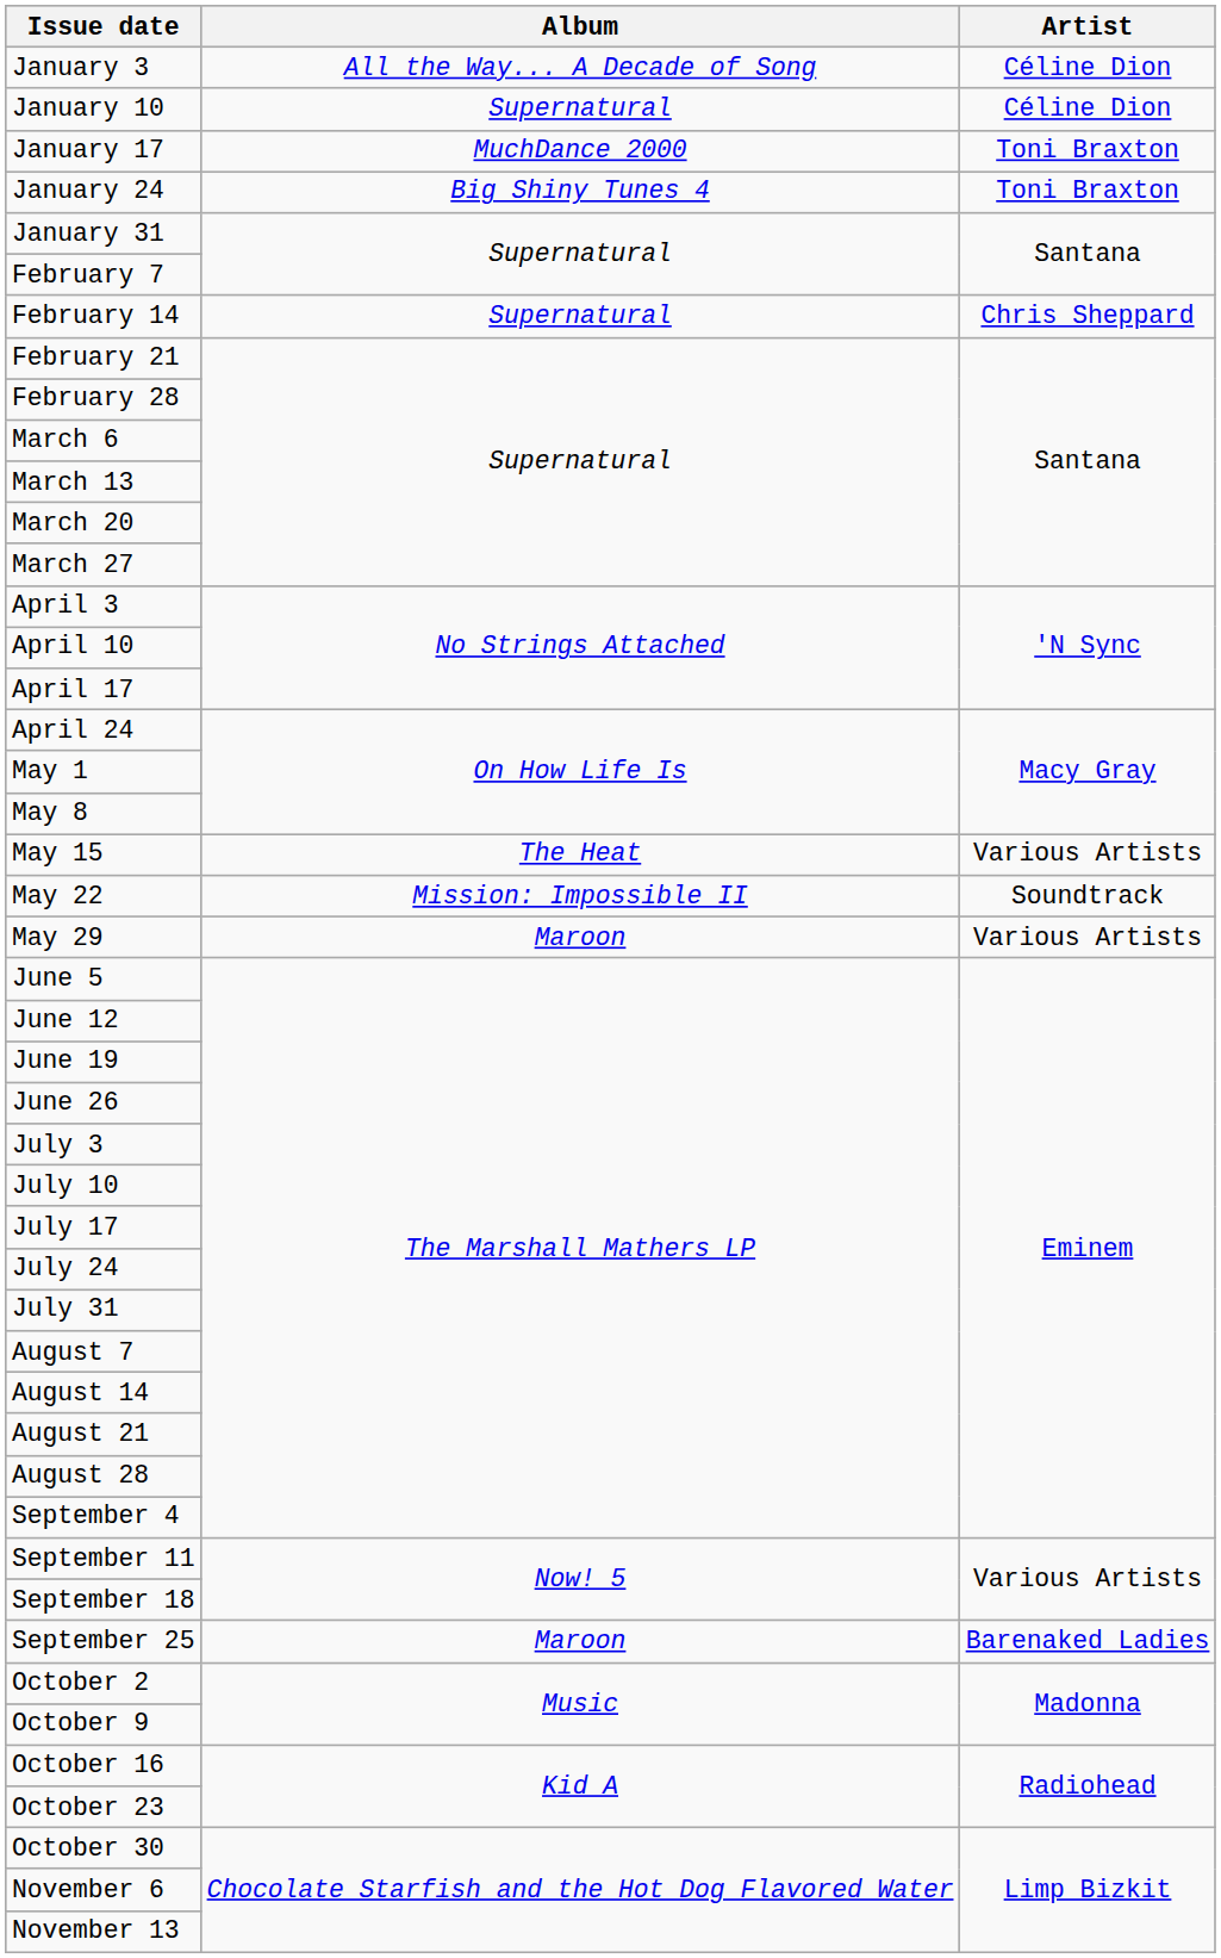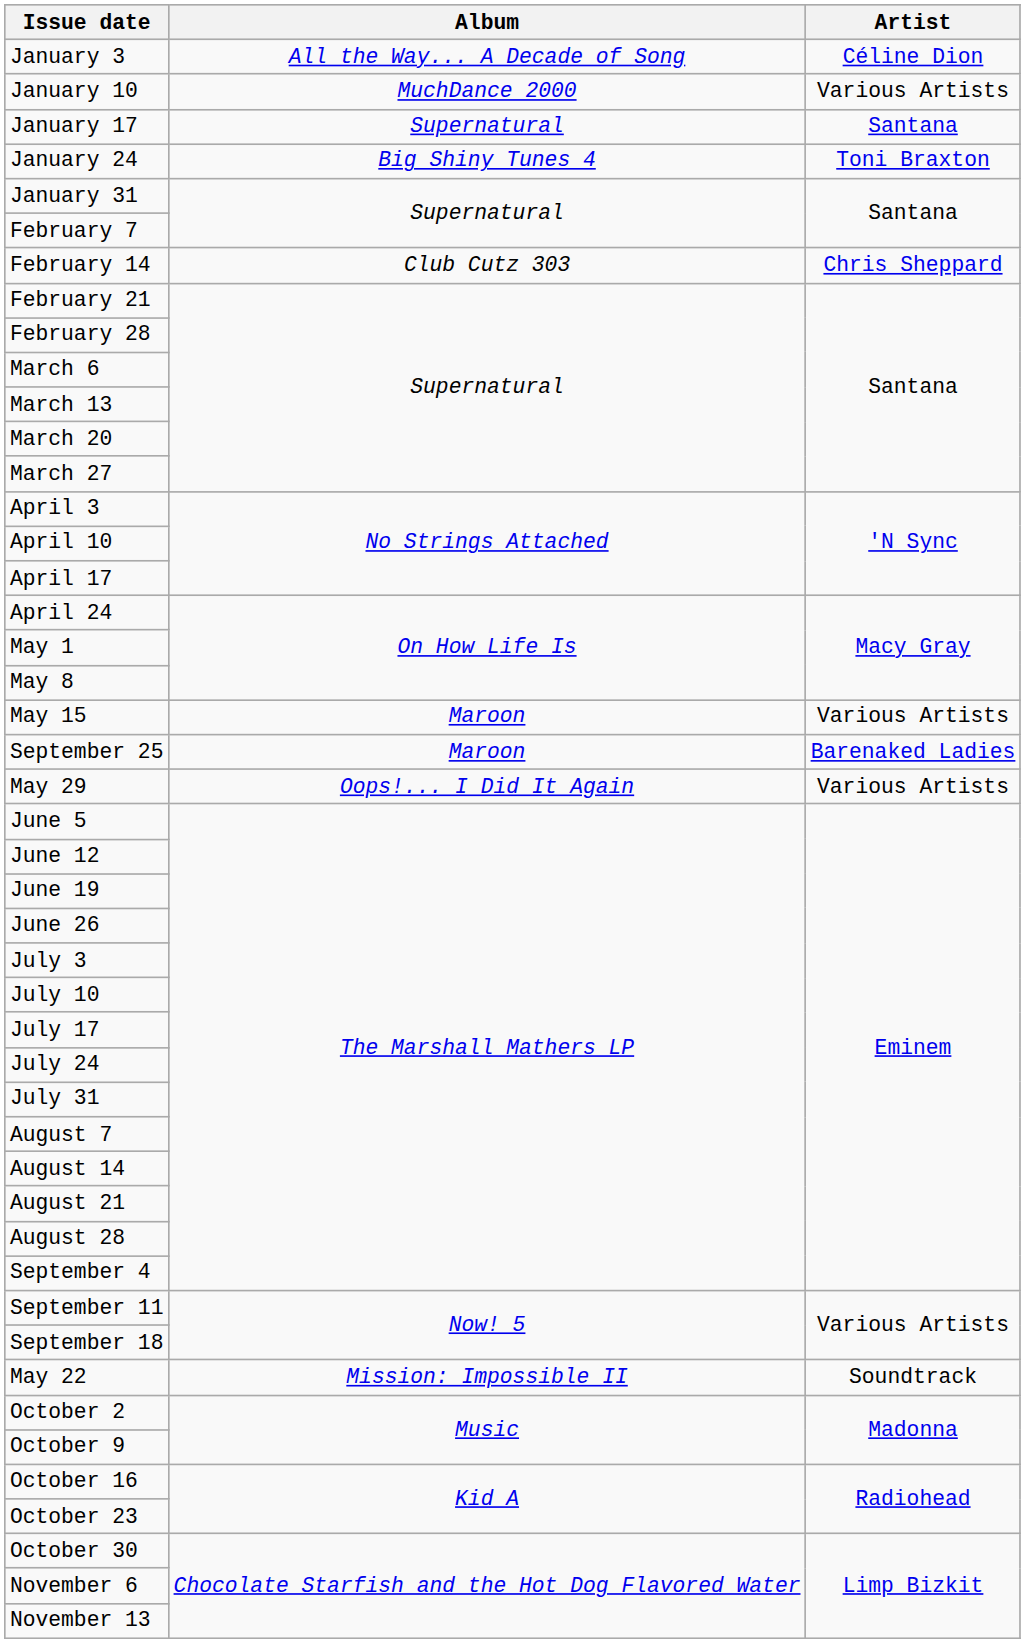January 10 | Album: Supernatural -> MuchDance 2000
January 10 | Artist: Céline Dion -> Various Artists
January 17 | Album: MuchDance 2000 -> Supernatural
January 17 | Artist: Toni Braxton -> Santana
February 14 | Album: Supernatural -> Club Cutz 303
May 15 | Album: The Heat -> Maroon
rows swapped: May 22 <-> September 25
May 29 | Album: Maroon -> Oops!... I Did It Again
